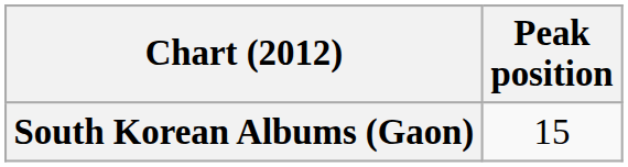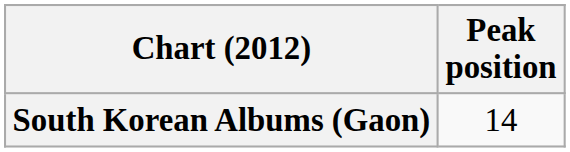South Korean Albums (Gaon) | Peak position: 15 -> 14
